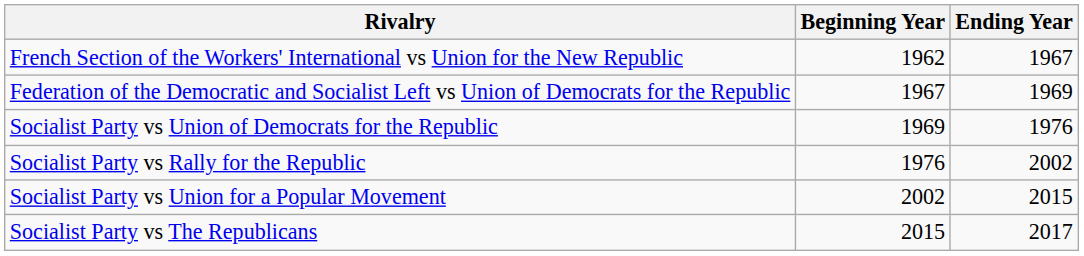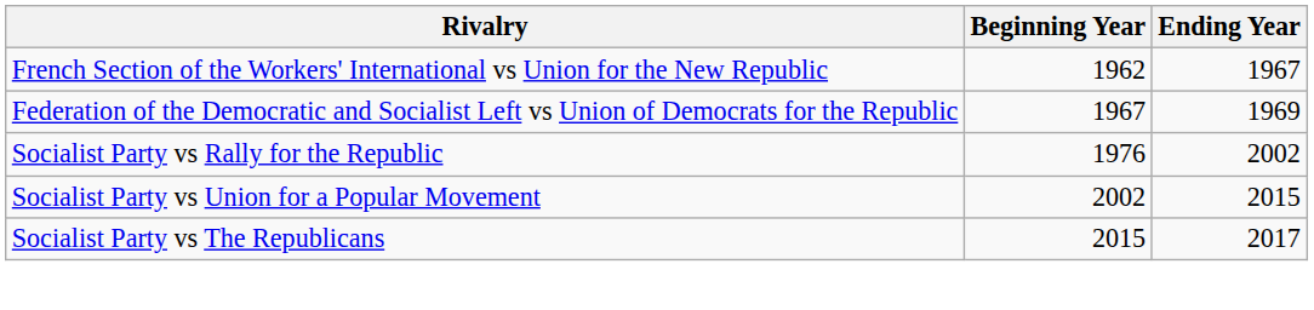- row: Socialist Party vs Union of Democrats for the Republic | 1969 | 1976
